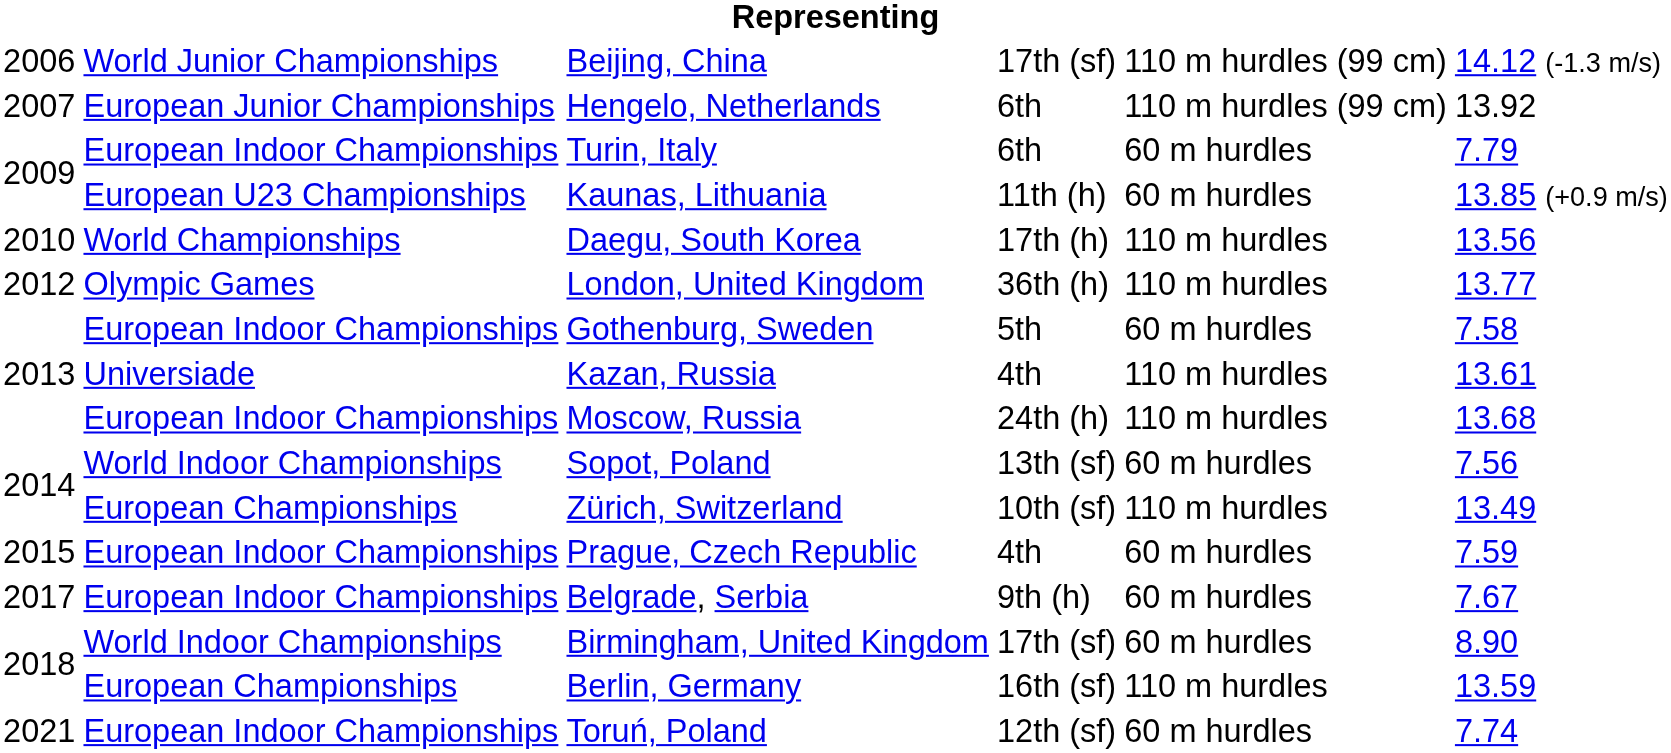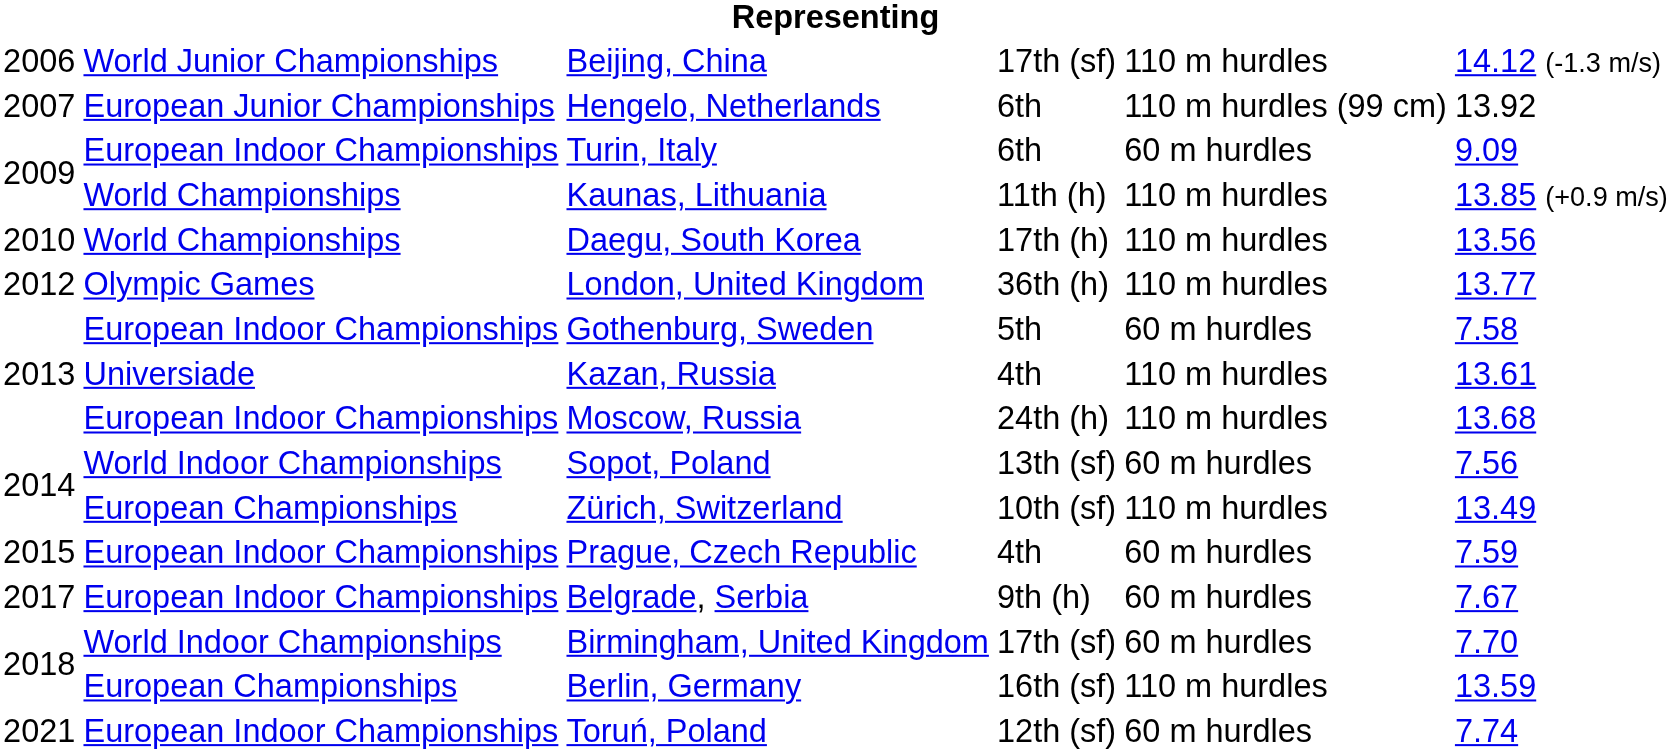Beijing, China | column 5: 110 m hurdles (99 cm) -> 110 m hurdles
Turin, Italy | column 6: 7.79 -> 9.09
Kaunas, Lithuania | column 2: European U23 Championships -> World Championships
Kaunas, Lithuania | column 5: 60 m hurdles -> 110 m hurdles
Birmingham, United Kingdom | column 6: 8.90 -> 7.70
